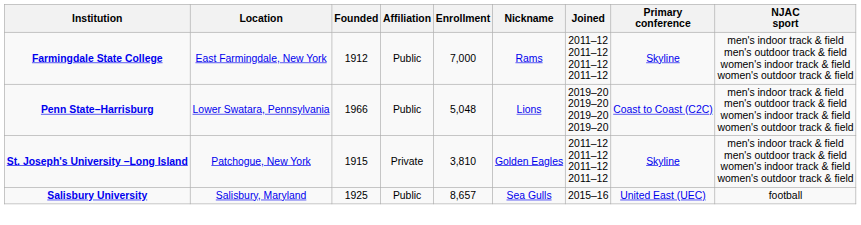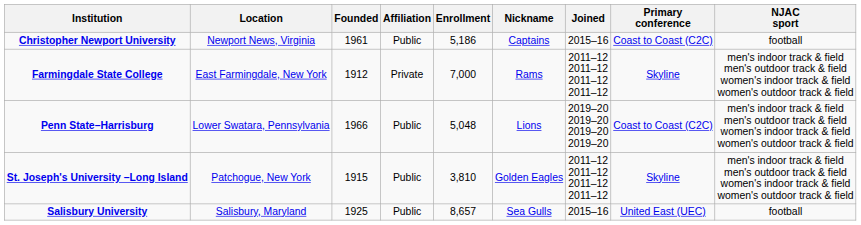+ row: Christopher Newport University | Newport News, Virginia | 1961 | Public | 5,186 | Captains | 2015–16 | Coast to Coast (C2C) | football
Farmingdale State College | Affiliation: Public -> Private
St. Joseph's University –Long Island | Affiliation: Private -> Public
